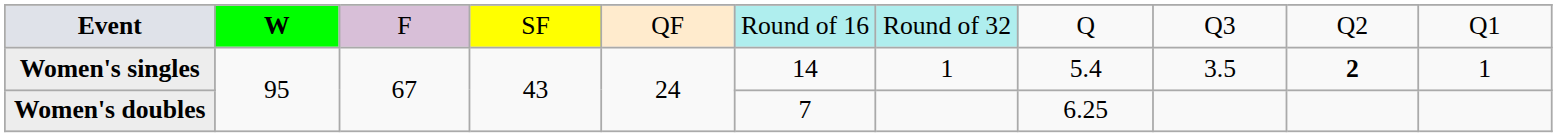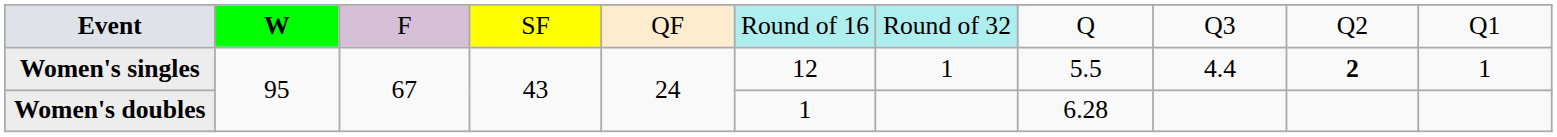Women's singles | column 6: 14 -> 12
Women's singles | column 8: 5.4 -> 5.5
Women's singles | column 9: 3.5 -> 4.4
Women's doubles | column 6: 7 -> 1
Women's doubles | column 8: 6.25 -> 6.28
